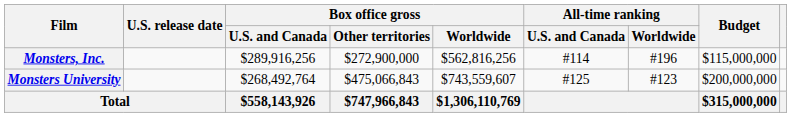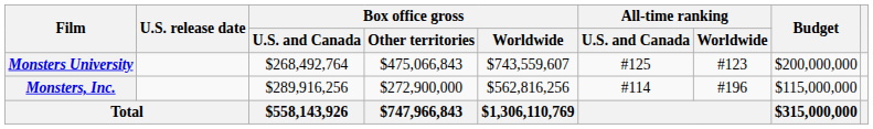rows swapped: Monsters, Inc. <-> Monsters University
